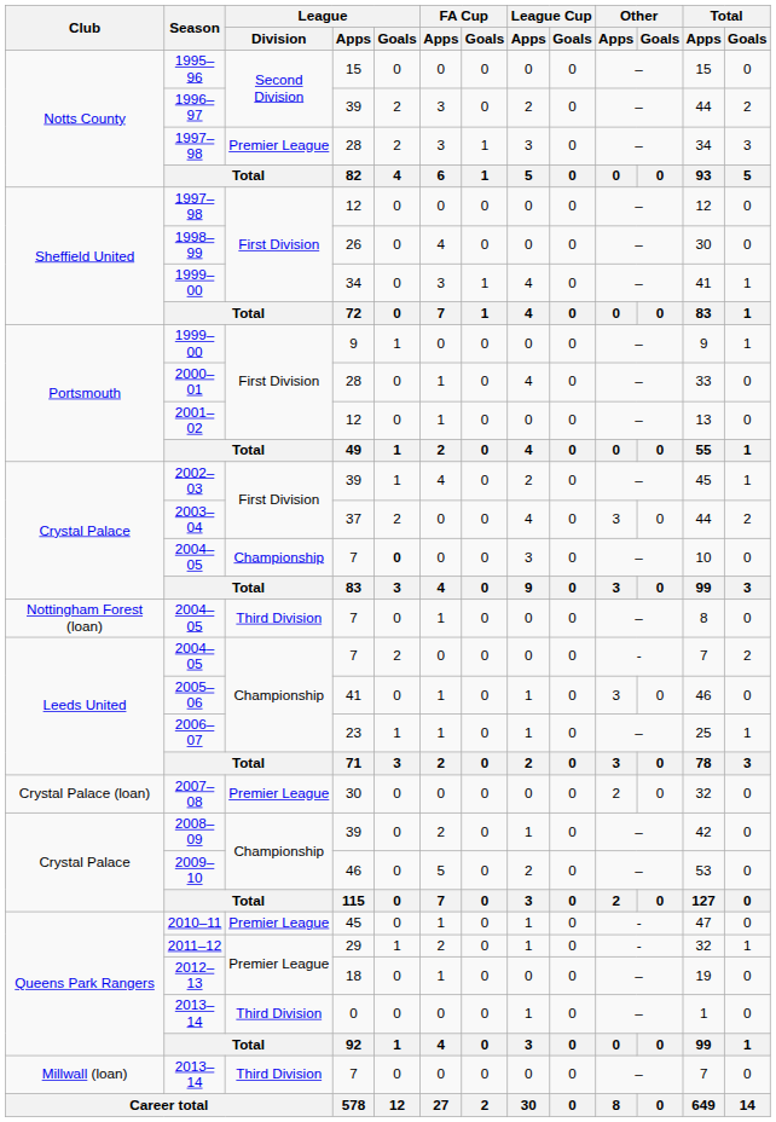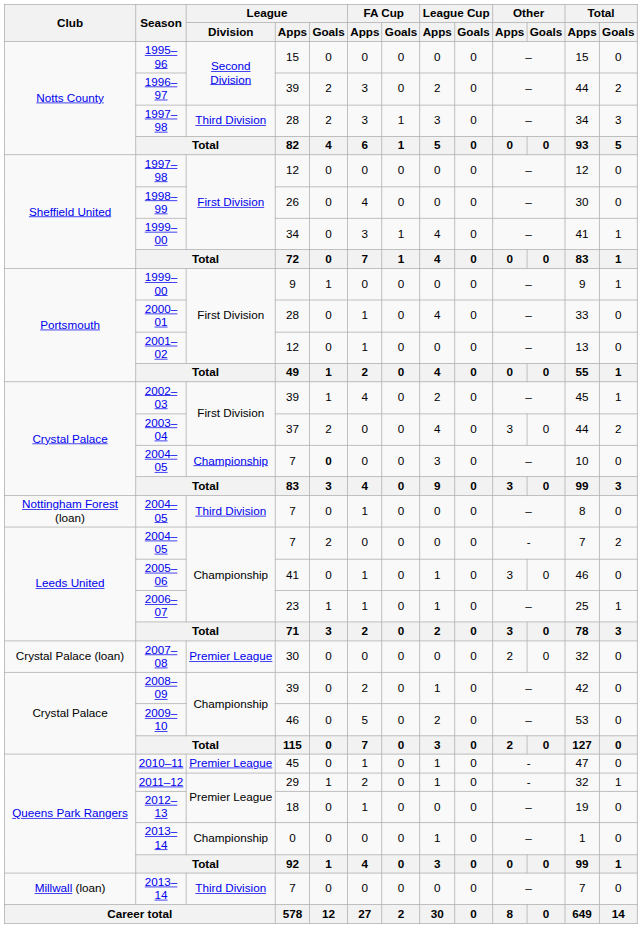Notts County / 1997–98 | League / Division: Premier League -> Third Division
Queens Park Rangers / 2013–14 | League / Division: Third Division -> Championship
